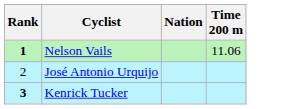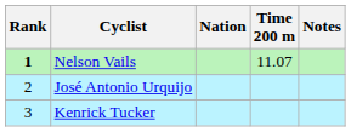+ column: Notes
Nelson Vails | Time 200 m: 11.06 -> 11.07
Kenrick Tucker | Rank: bold -> normal
